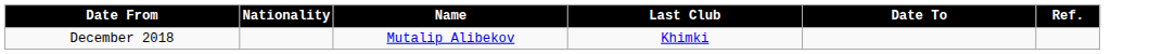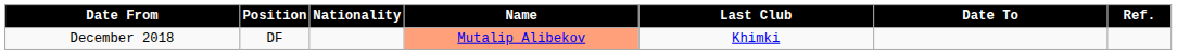+ column: Position | DF
December 2018 | Name: no background -> lightsalmon background
